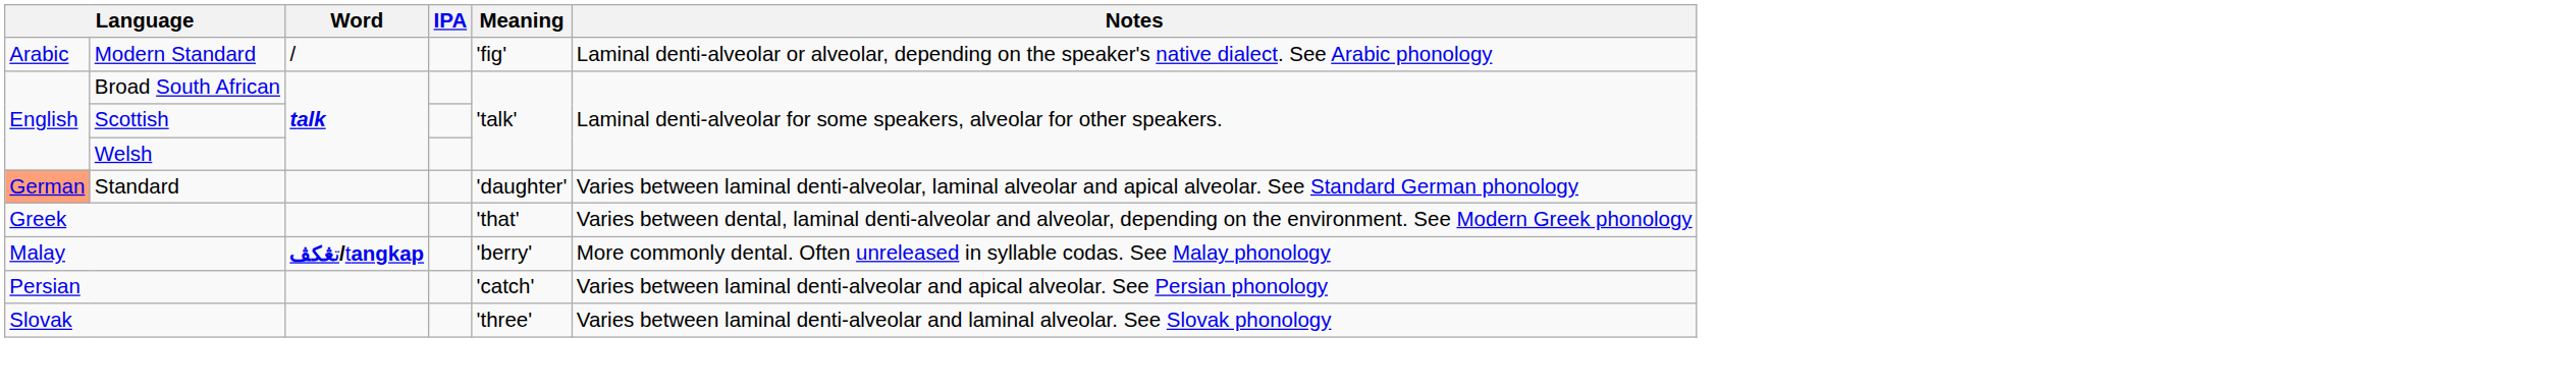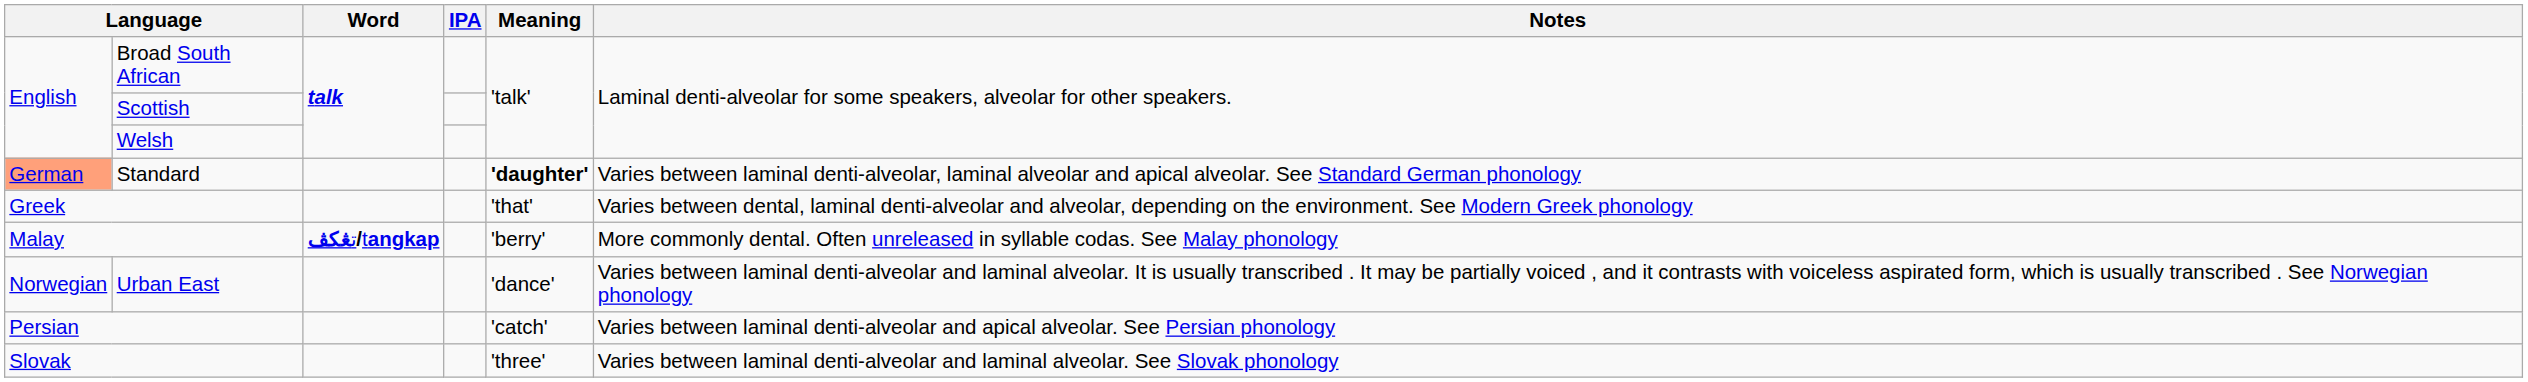- row: Arabic | Modern Standard | / | 'fig' | Laminal denti-alveolar or alveolar, depending on the speaker's native dialect. See Arabic phonology
Standard | Meaning: normal -> bold
+ row: Norwegian | Urban East | 'dance' | Varies between laminal denti-alveolar and laminal alveolar. It is usually transcribed . It may be partially voiced , and it contrasts with voiceless aspirated form, which is usually transcribed . See Norwegian phonology
